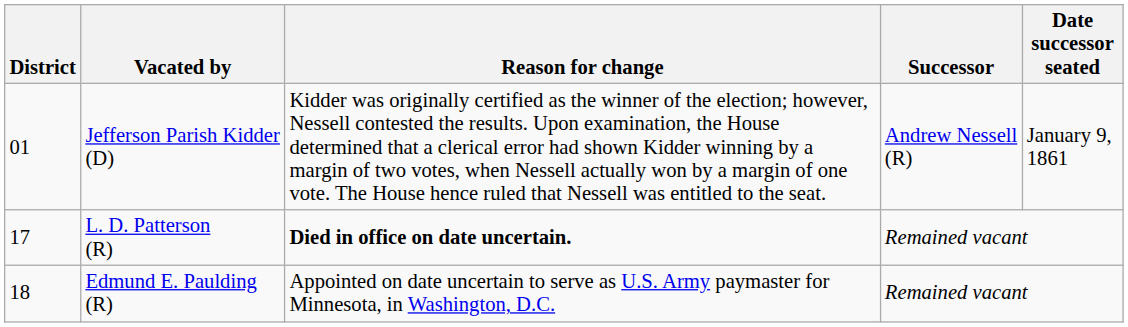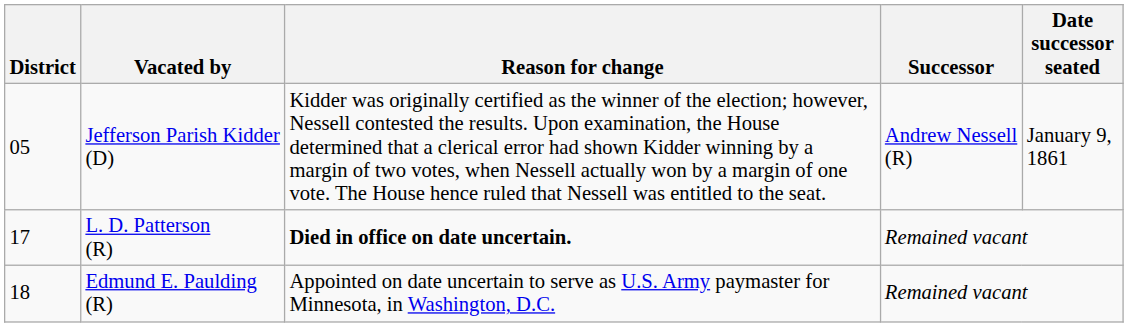Jefferson Parish Kidder (D) | District: 01 -> 05
